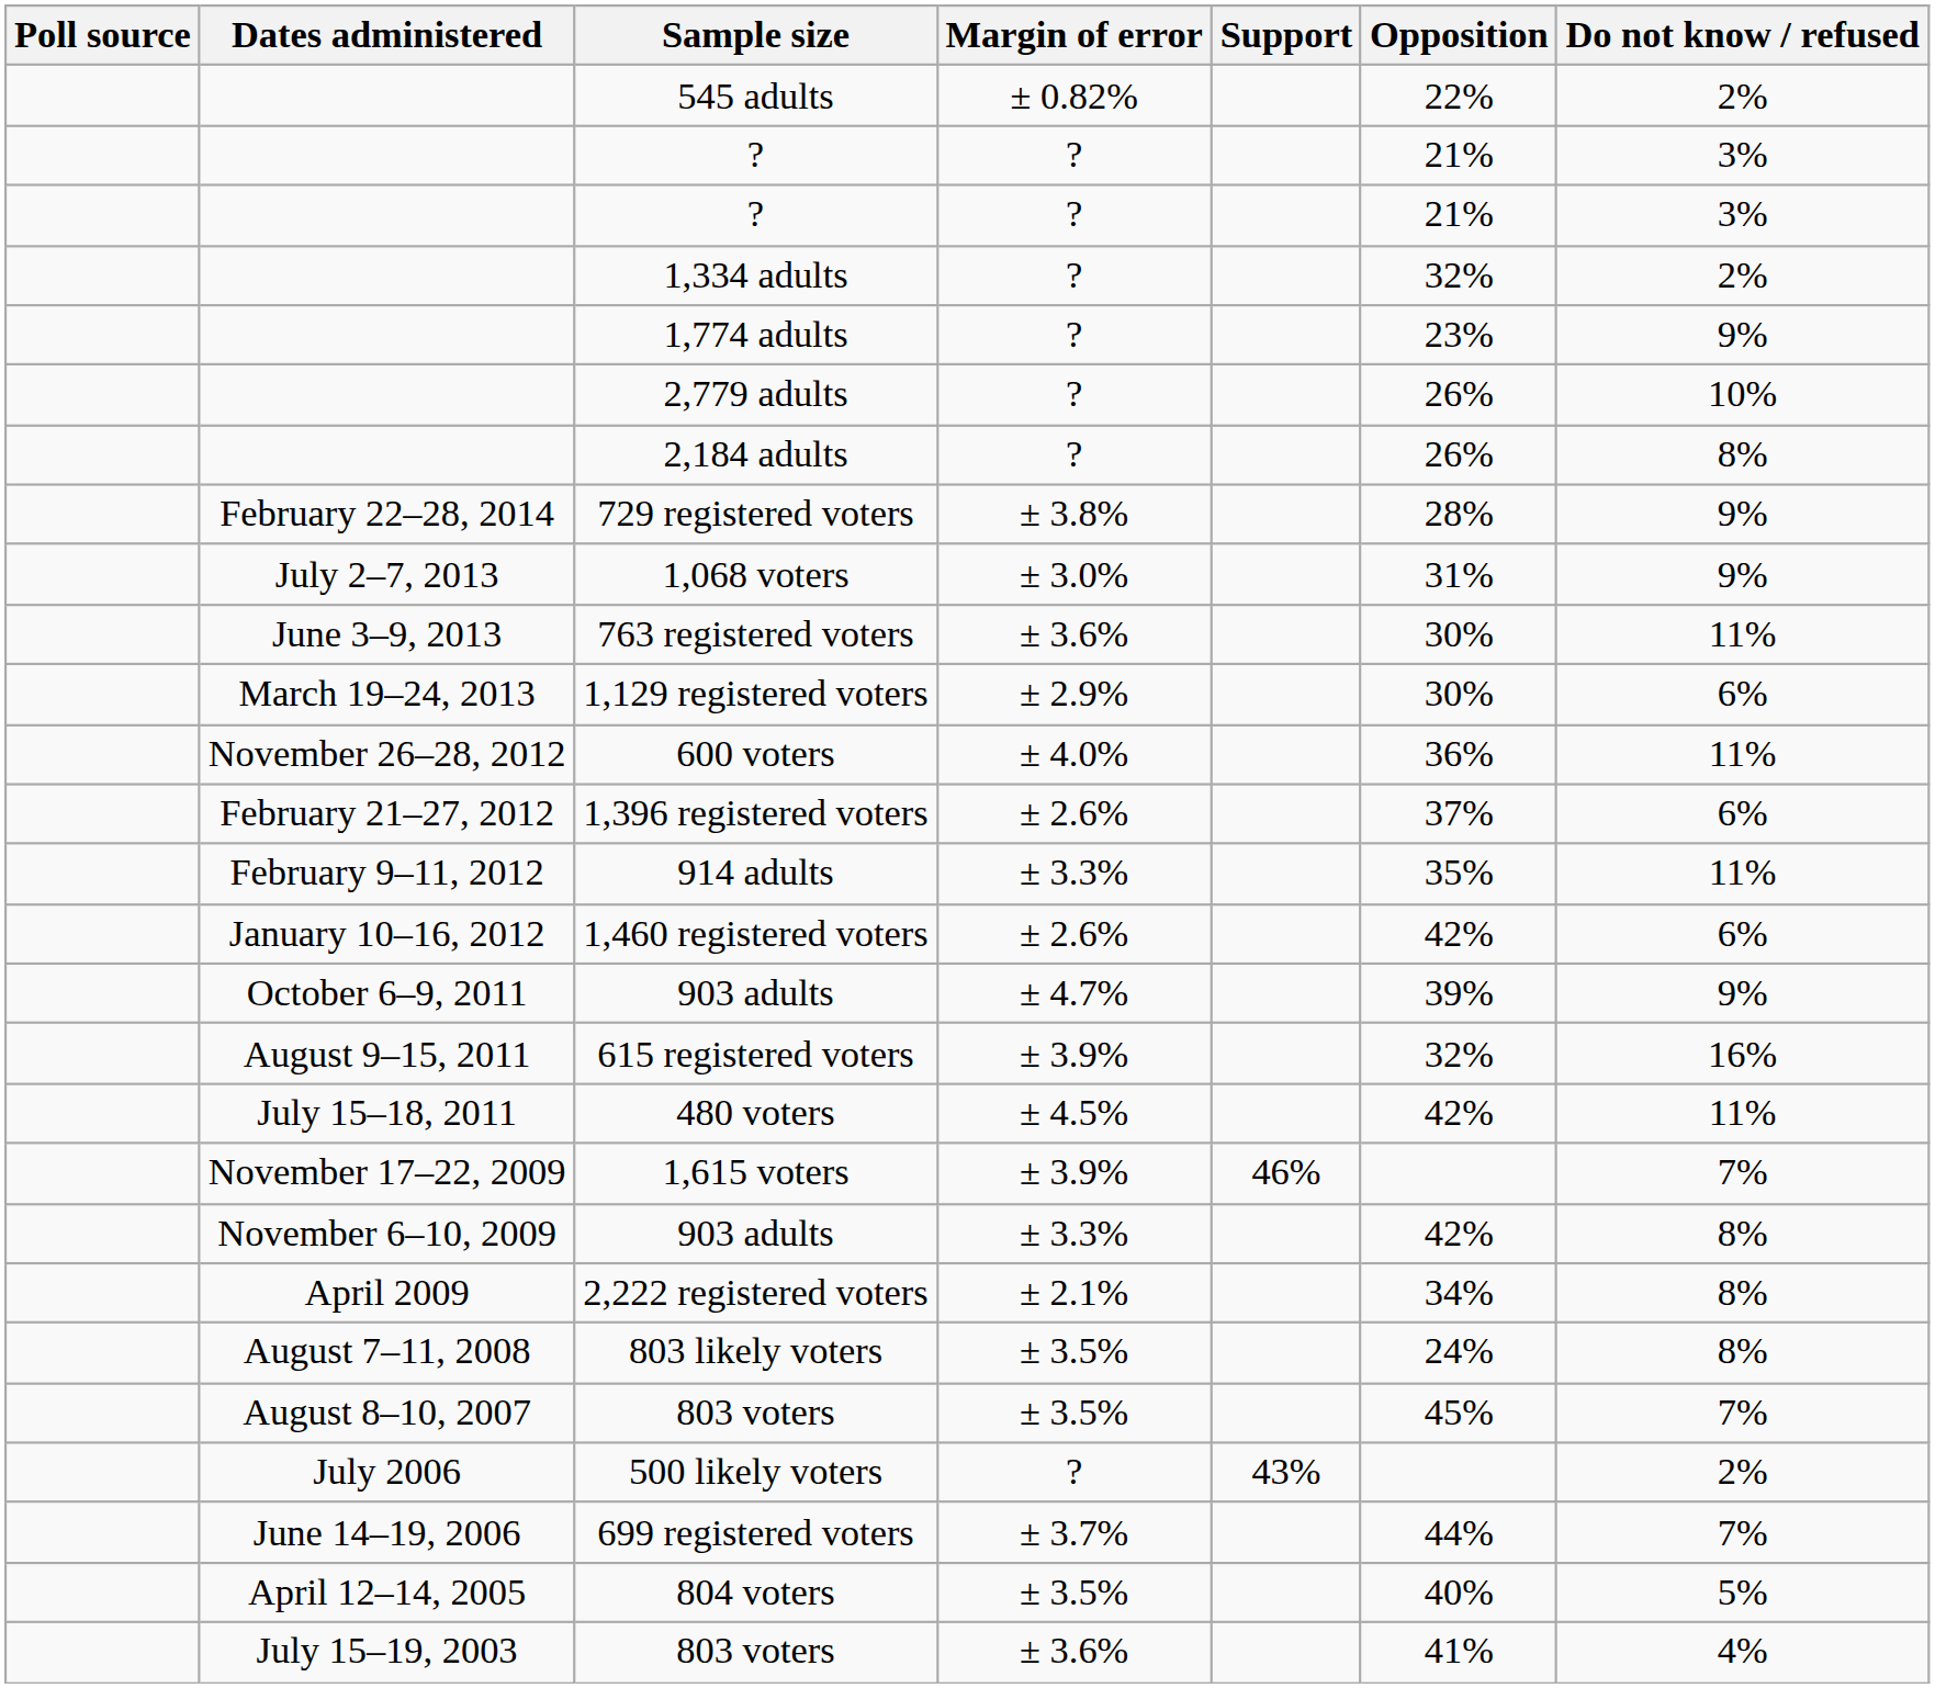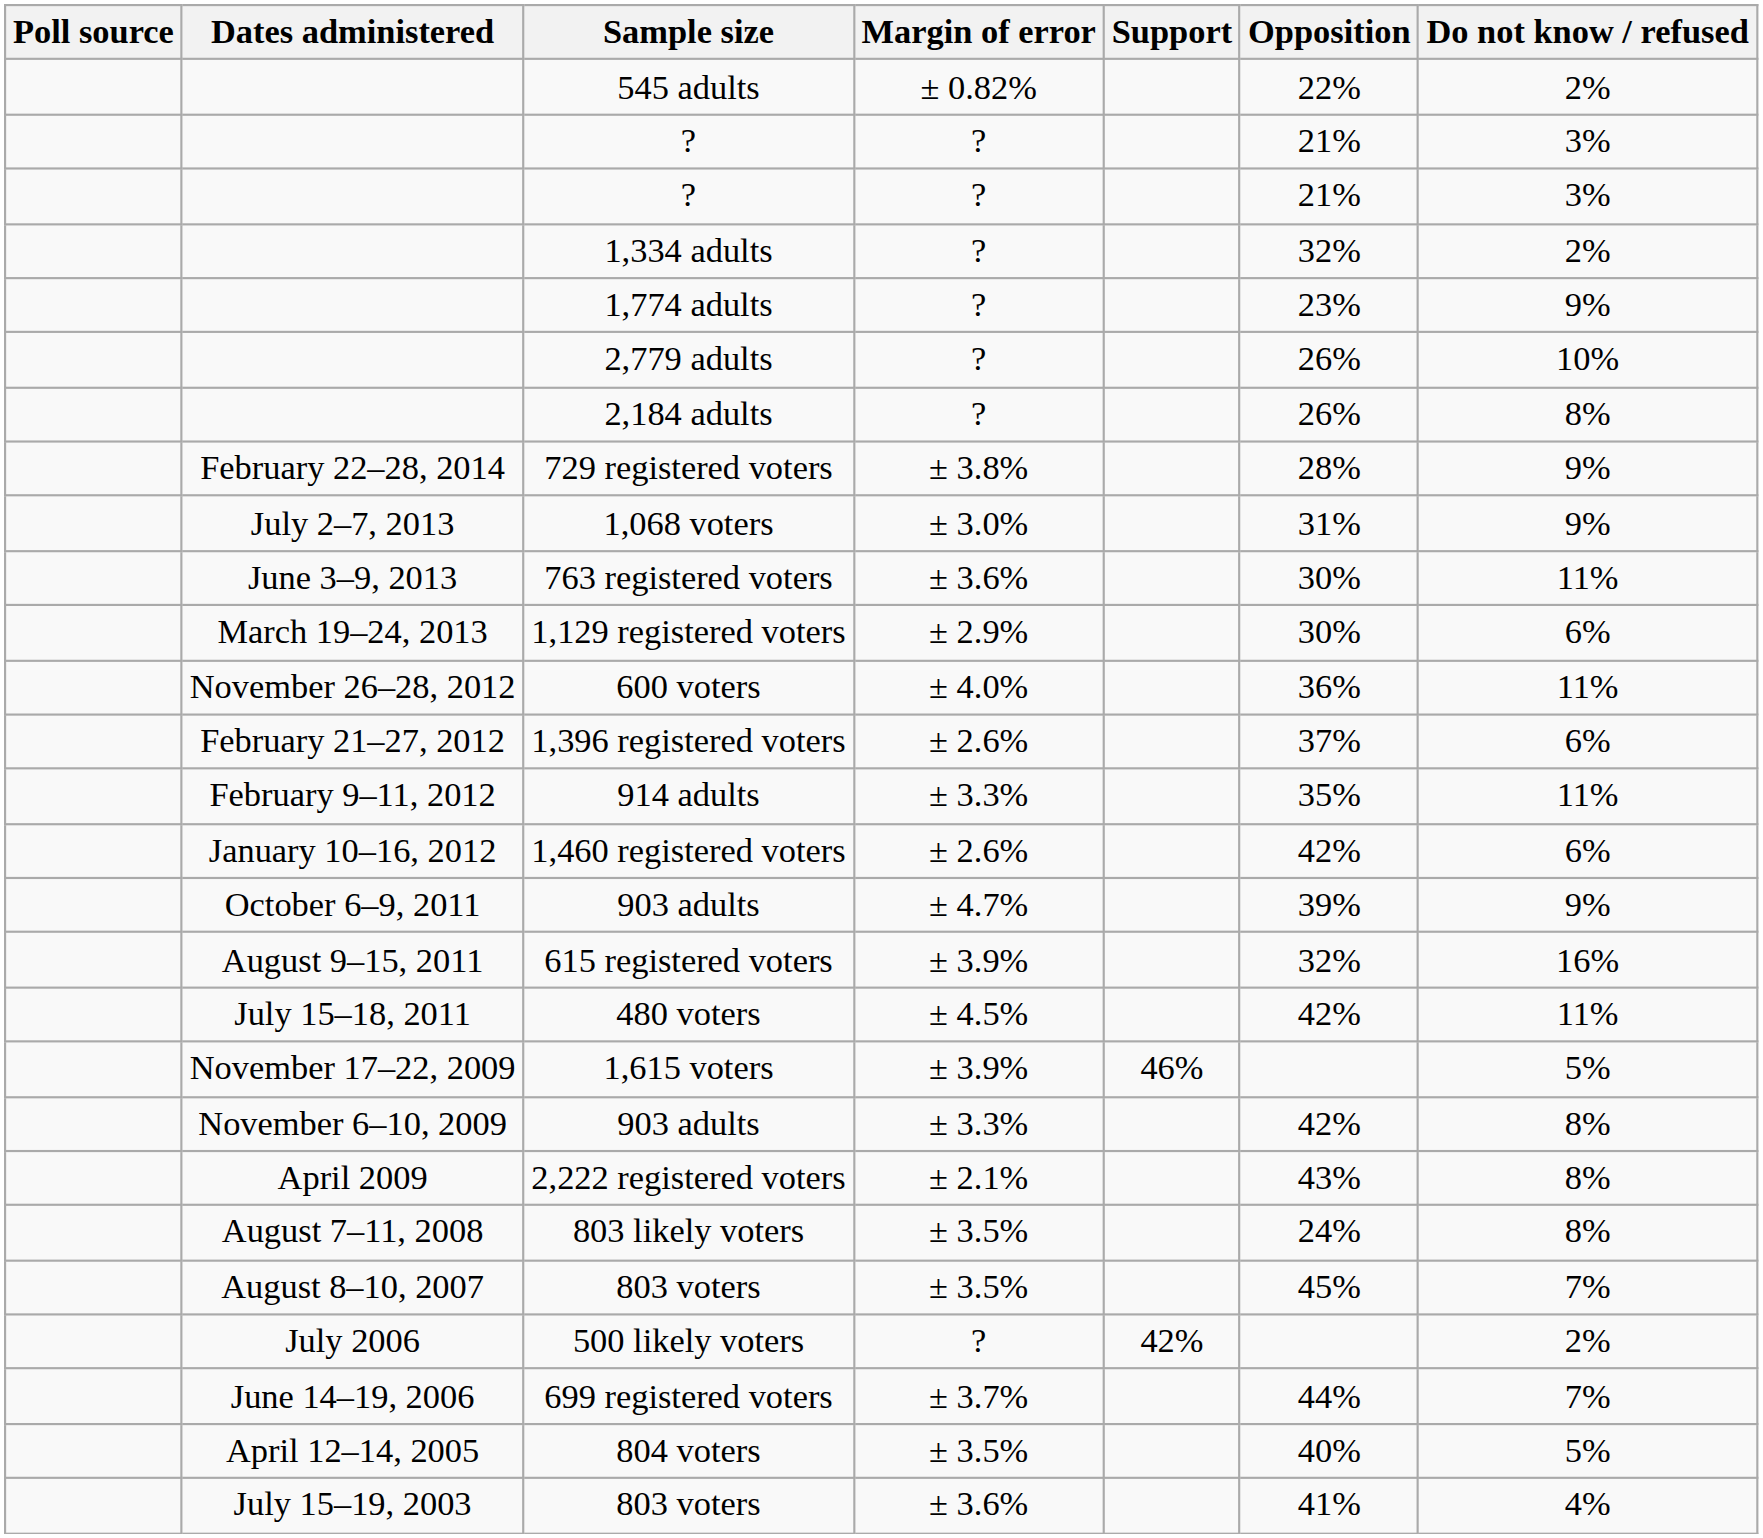1,615 voters | Do not know / refused: 7% -> 5%
2,222 registered voters | Opposition: 34% -> 43%
500 likely voters | Support: 43% -> 42%
